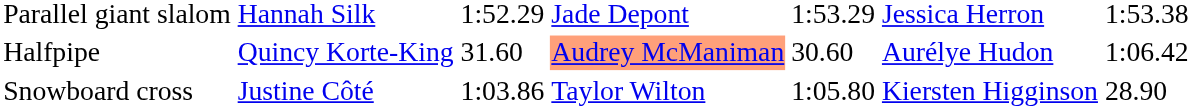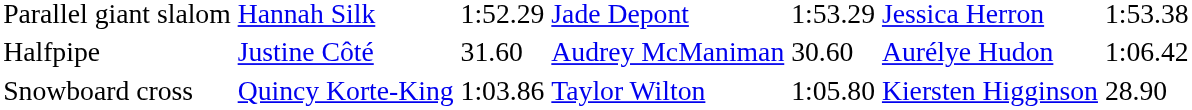Halfpipe | column 2: Quincy Korte-King -> Justine Côté
Halfpipe | column 4: lightsalmon background -> no background
Snowboard cross | column 2: Justine Côté -> Quincy Korte-King
